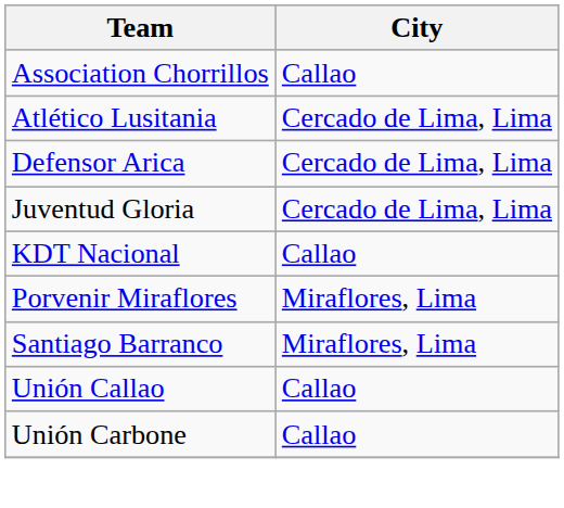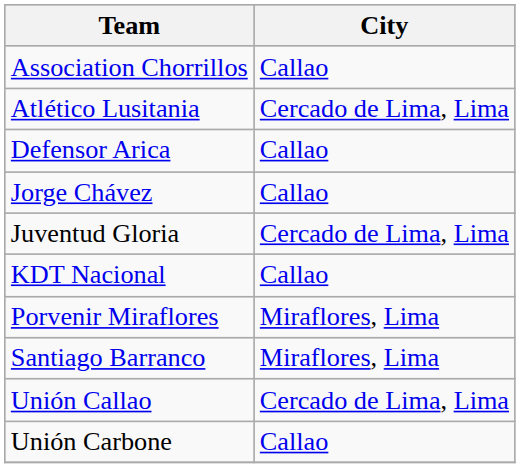Defensor Arica | City: Cercado de Lima, Lima -> Callao
+ row: Jorge Chávez | Callao
Unión Callao | City: Callao -> Cercado de Lima, Lima
